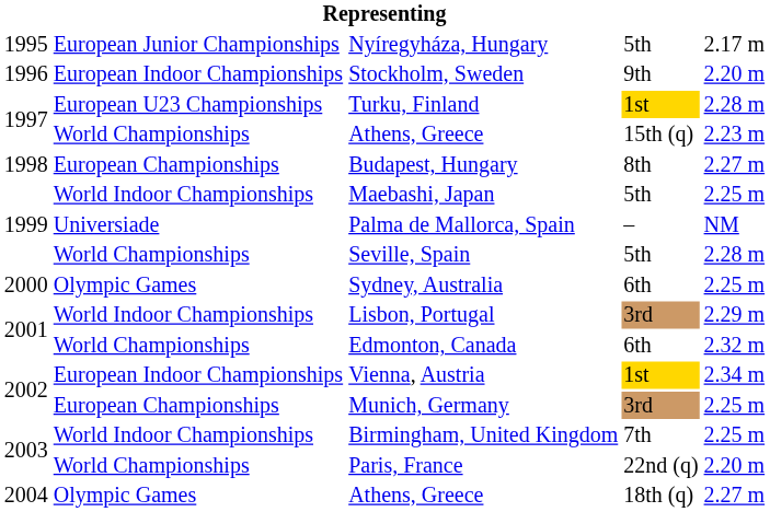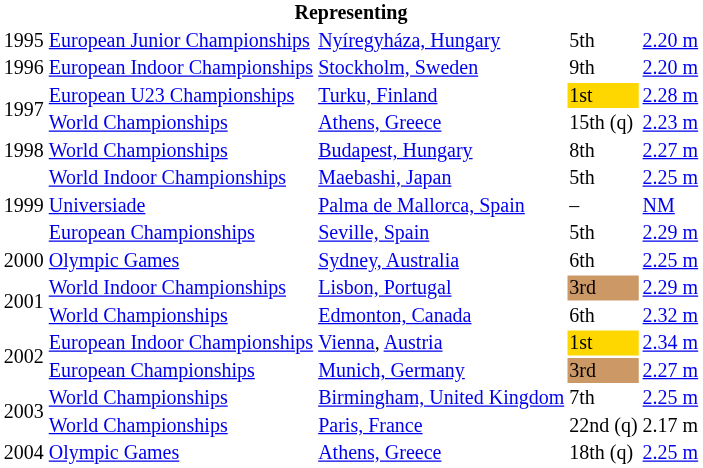Nyíregyháza, Hungary | column 5: 2.17 m -> 2.20 m
Budapest, Hungary | column 2: European Championships -> World Championships
Seville, Spain | column 2: World Championships -> European Championships
Seville, Spain | column 5: 2.28 m -> 2.29 m
Munich, Germany | column 5: 2.25 m -> 2.27 m
Birmingham, United Kingdom | column 2: World Indoor Championships -> World Championships
Paris, France | column 5: 2.20 m -> 2.17 m
Athens, Greece / 18th (q) | column 5: 2.27 m -> 2.25 m
